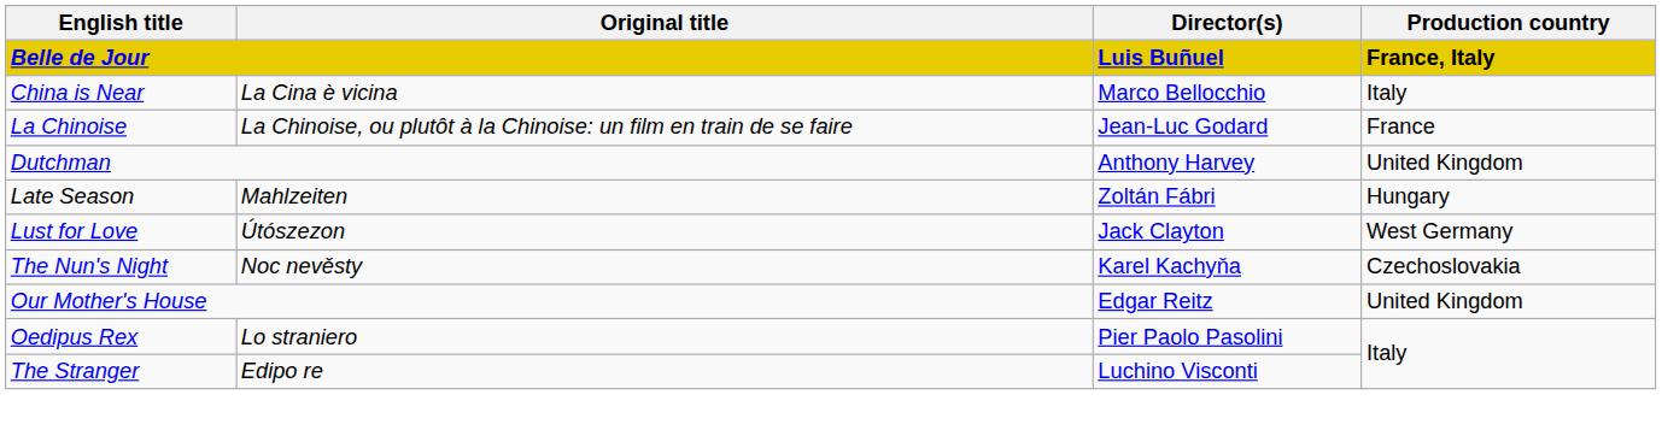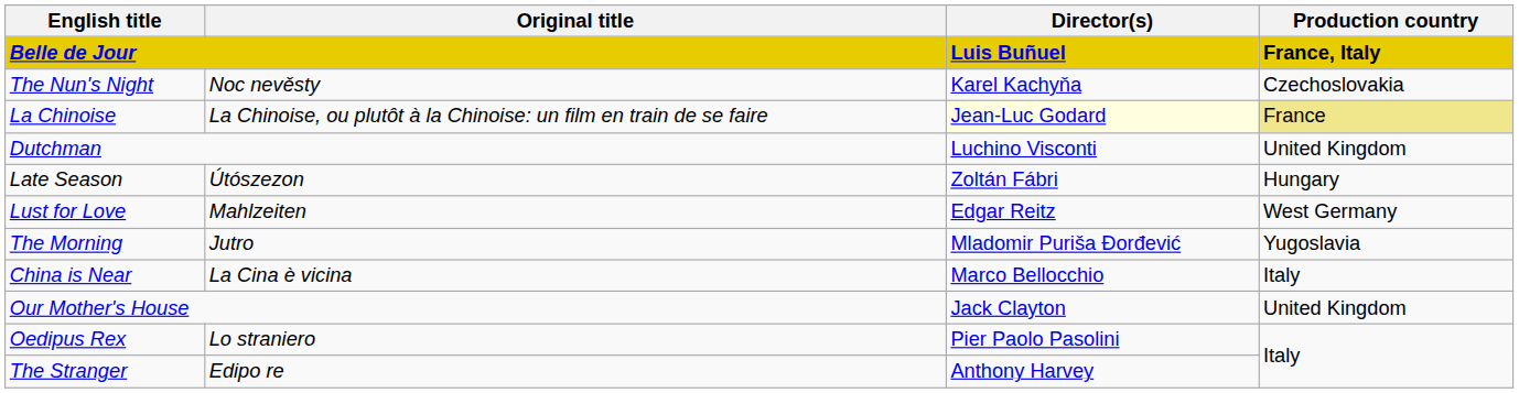rows swapped: China is Near <-> The Nun's Night
La Chinoise | Director(s): no background -> lightyellow background
La Chinoise | Production country: no background -> khaki background
Dutchman | Director(s): Anthony Harvey -> Luchino Visconti
Late Season | Original title: Mahlzeiten -> Útószezon
Lust for Love | Original title: Útószezon -> Mahlzeiten
Lust for Love | Director(s): Jack Clayton -> Edgar Reitz
+ row: The Morning | Jutro | Mladomir Puriša Đorđević | Yugoslavia
Our Mother's House | Director(s): Edgar Reitz -> Jack Clayton
The Stranger | Director(s): Luchino Visconti -> Anthony Harvey
